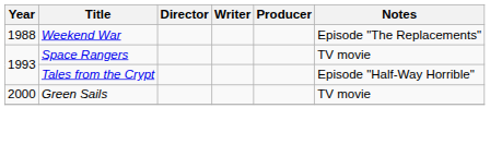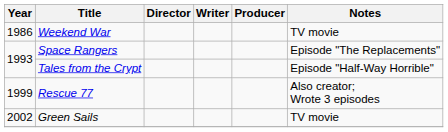Weekend War | Year: 1988 -> 1986
Weekend War | Notes: Episode "The Replacements" -> TV movie
Space Rangers | Notes: TV movie -> Episode "The Replacements"
+ row: 1999 | Rescue 77 | Also creator; Wrote 3 episodes
Green Sails | Year: 2000 -> 2002
